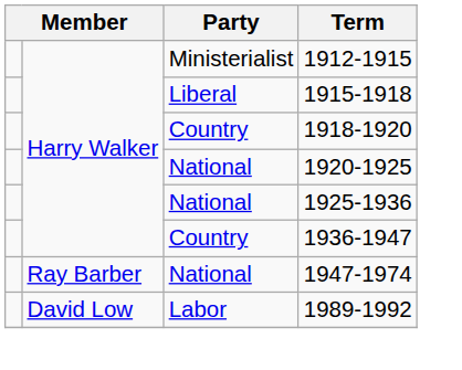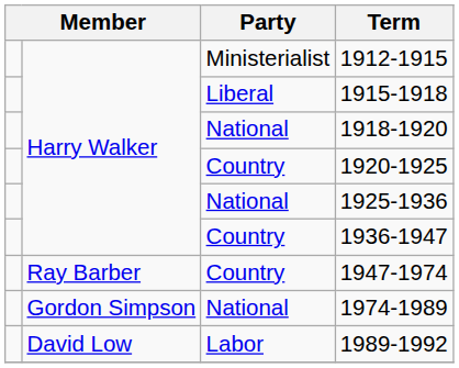1918-1920 | Party: Country -> National
1920-1925 | Party: National -> Country
1947-1974 | Party: National -> Country
+ row: Gordon Simpson | National | 1974-1989
